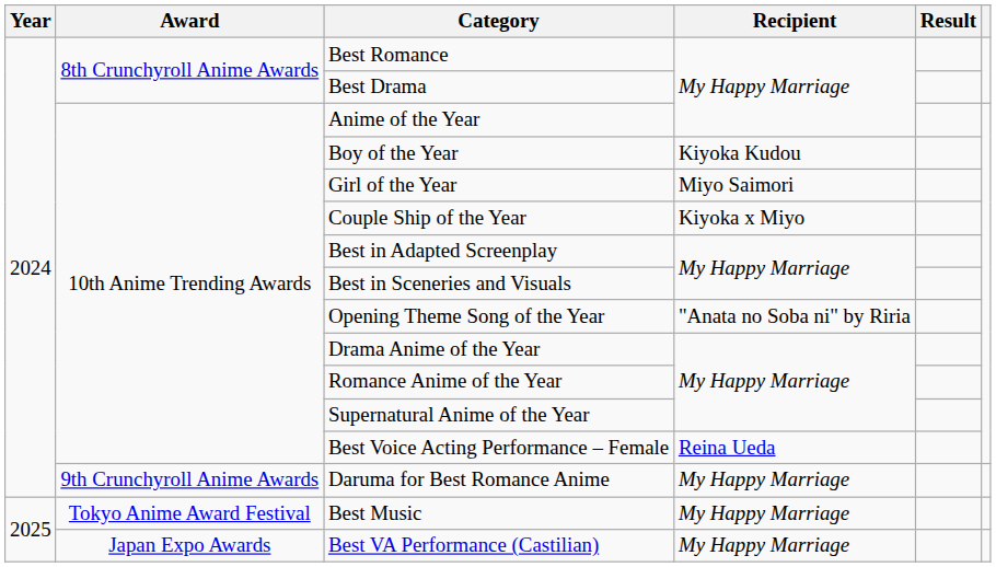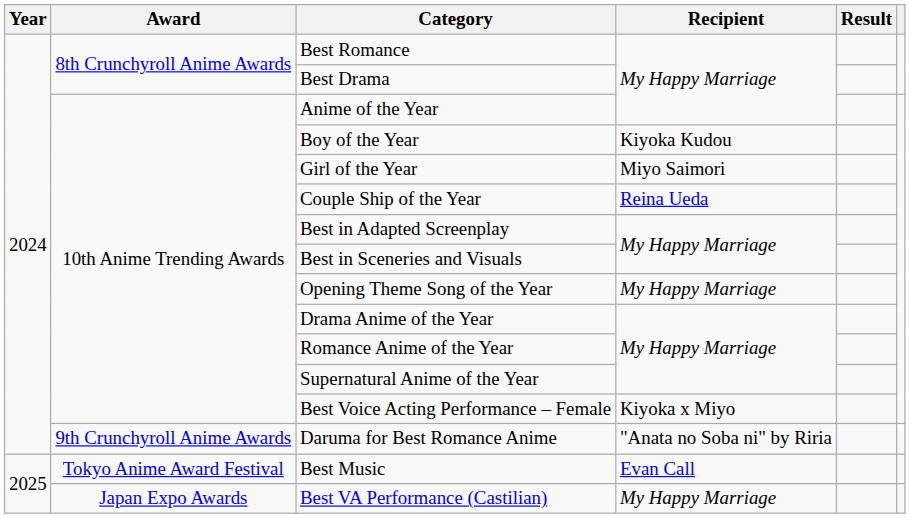Couple Ship of the Year | Recipient: Kiyoka x Miyo -> Reina Ueda
Opening Theme Song of the Year | Recipient: "Anata no Soba ni" by Riria -> My Happy Marriage
Best Voice Acting Performance – Female | Recipient: Reina Ueda -> Kiyoka x Miyo
Daruma for Best Romance Anime | Recipient: My Happy Marriage -> "Anata no Soba ni" by Riria
Best Music | Recipient: My Happy Marriage -> Evan Call
